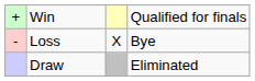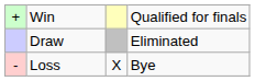rows swapped: Loss <-> Draw
